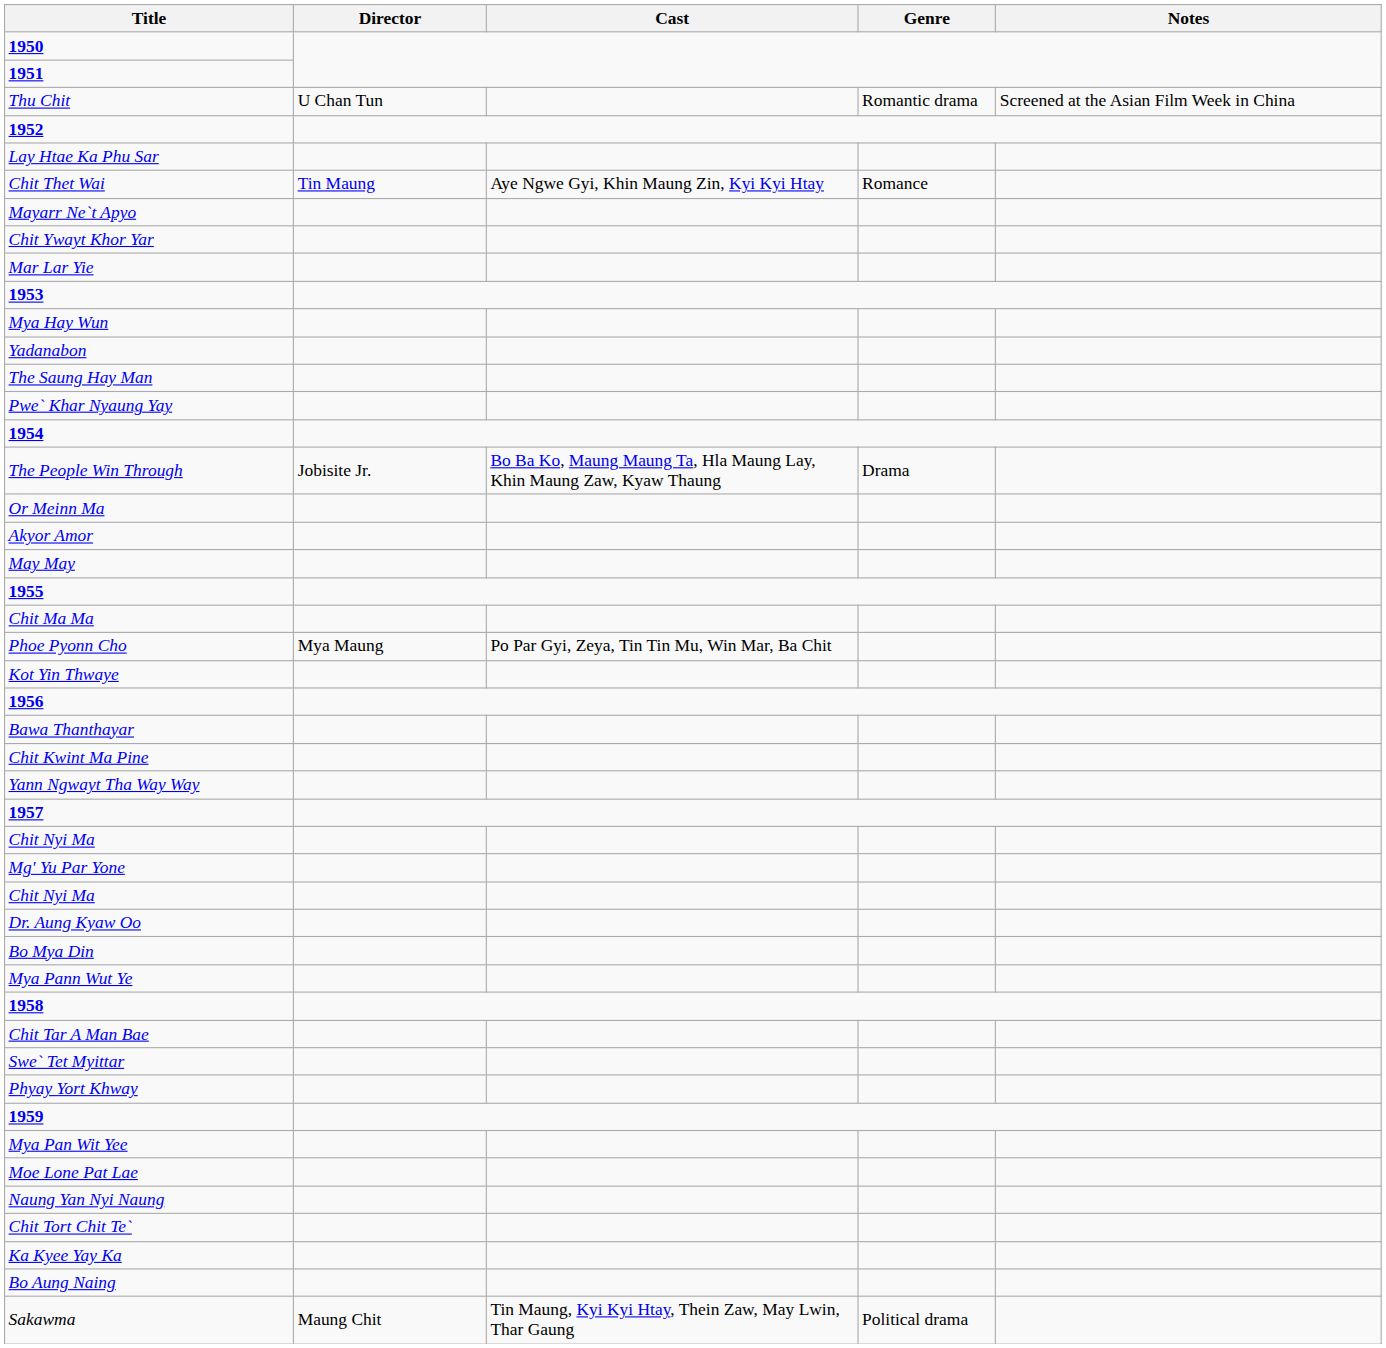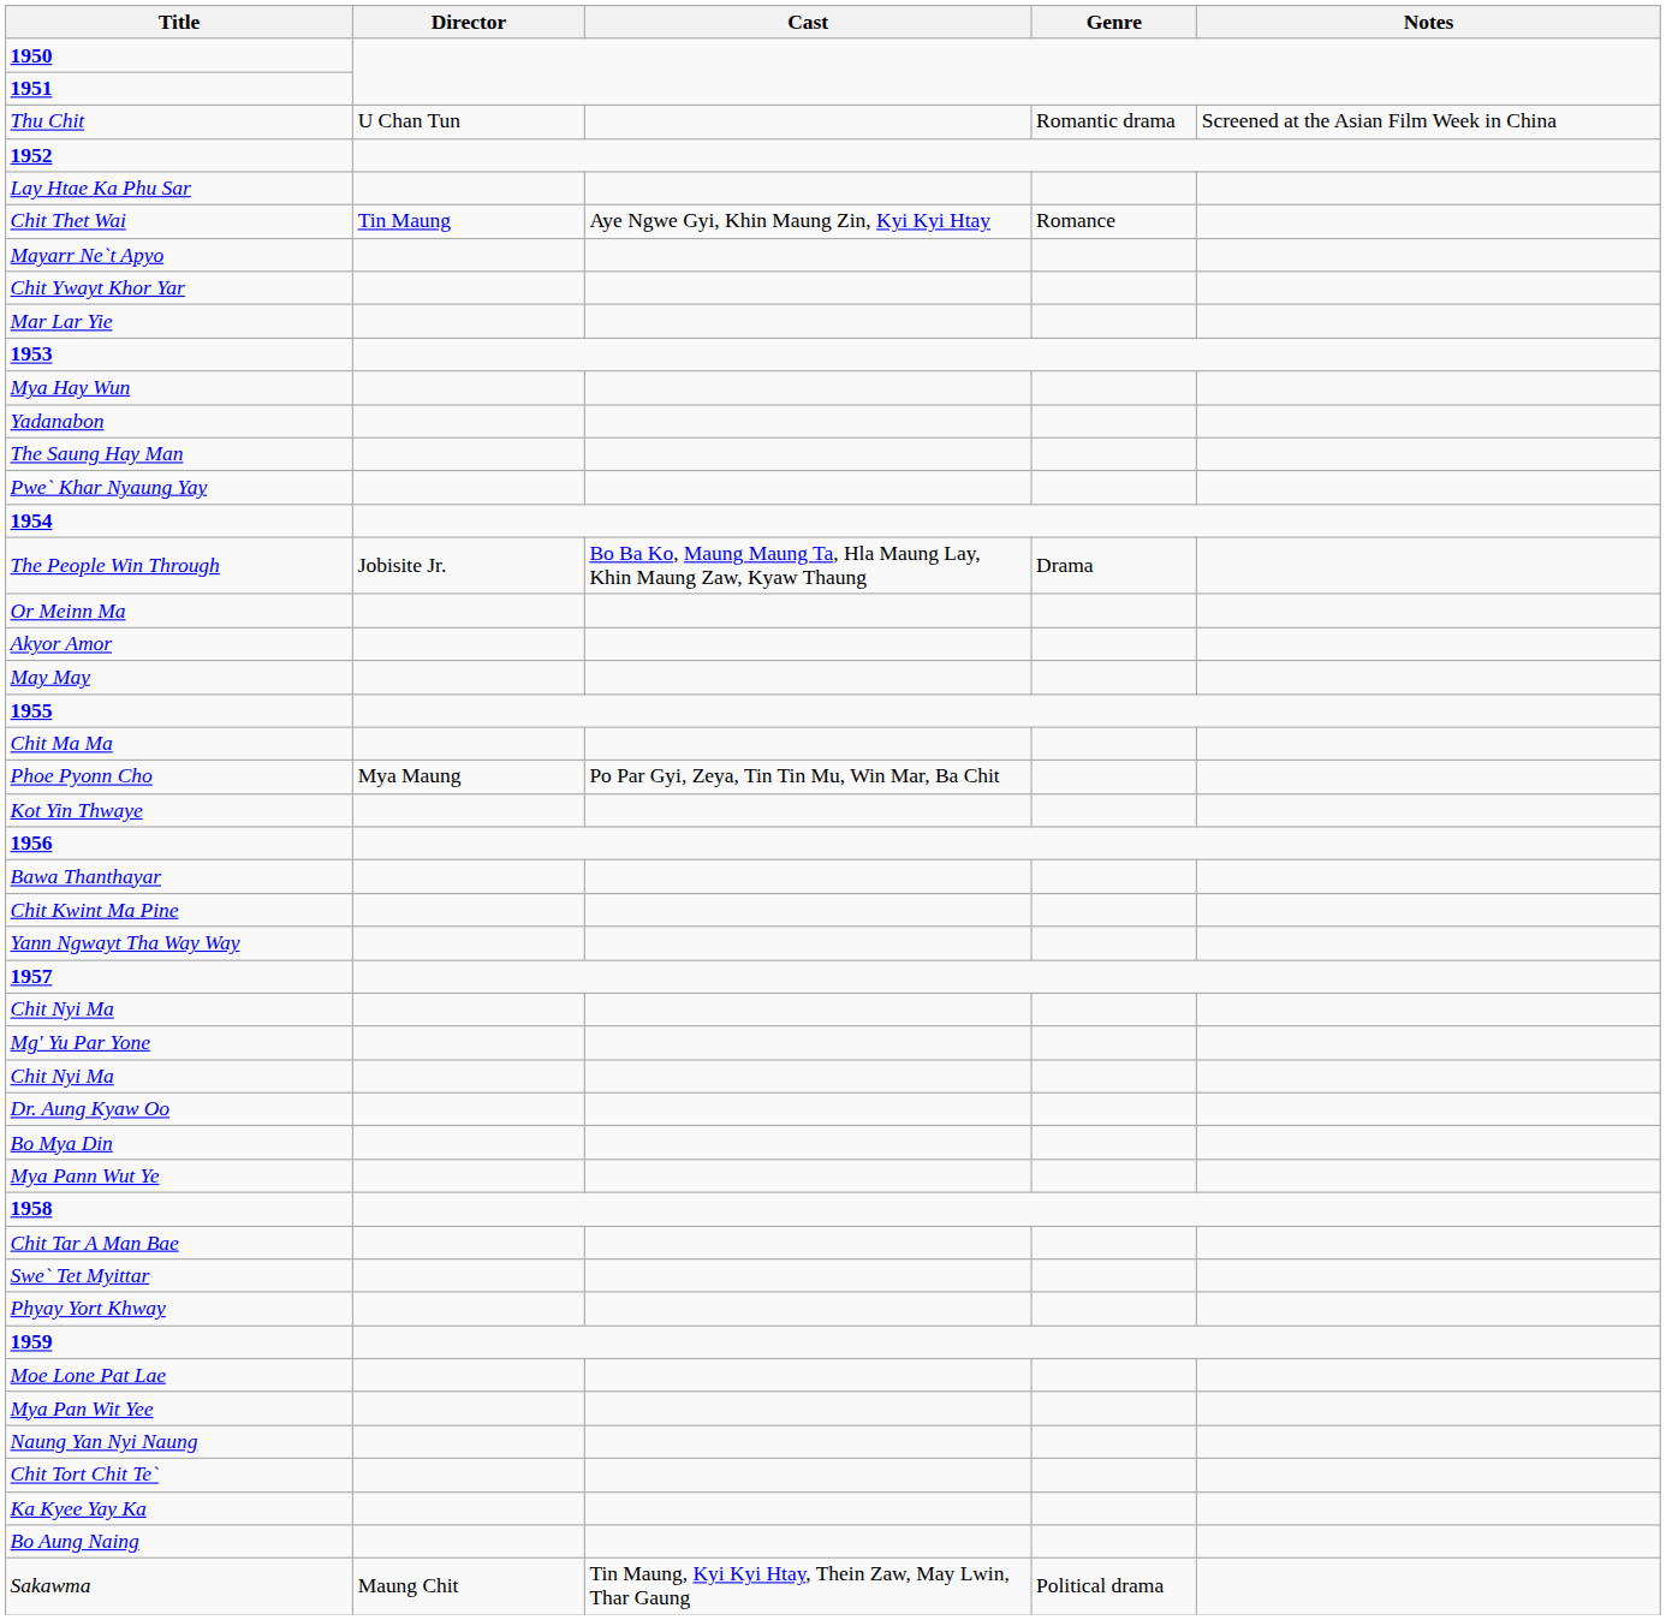rows swapped: Mya Pan Wit Yee <-> Moe Lone Pat Lae
